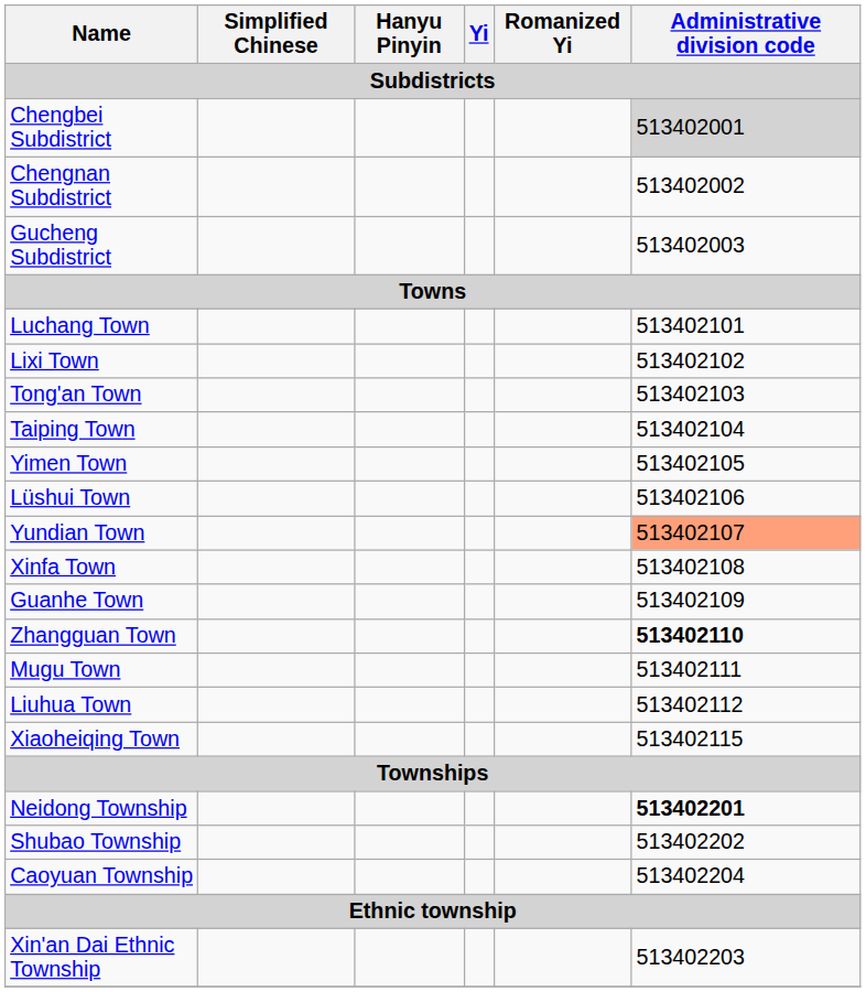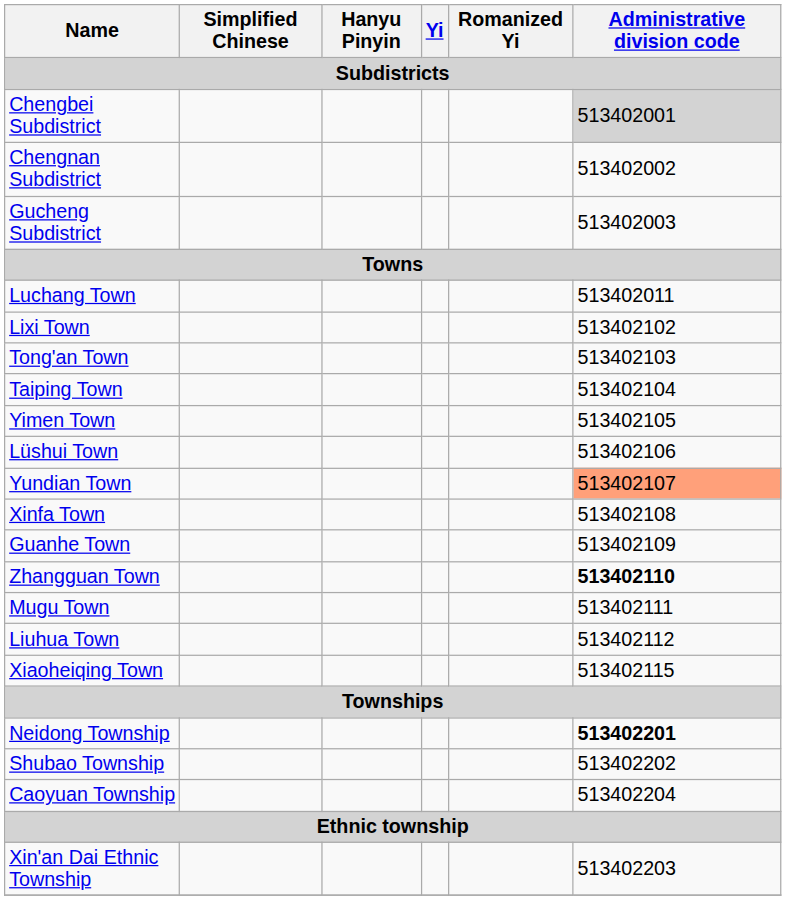Luchang Town | Administrative division code: 513402101 -> 513402011
